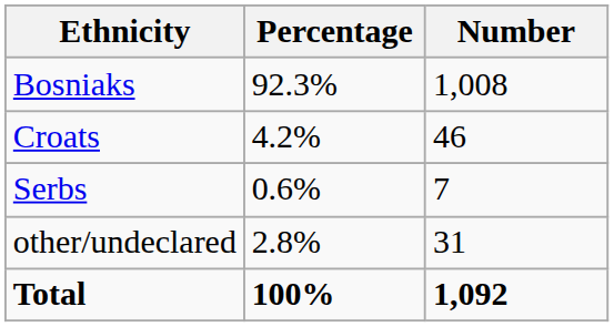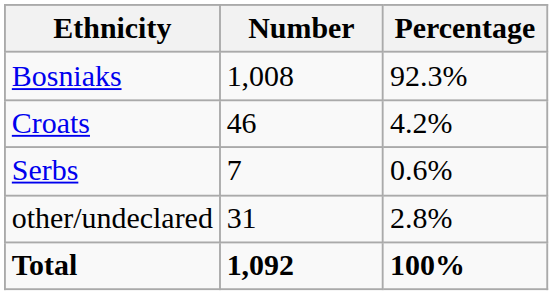columns swapped: Number <-> Percentage
